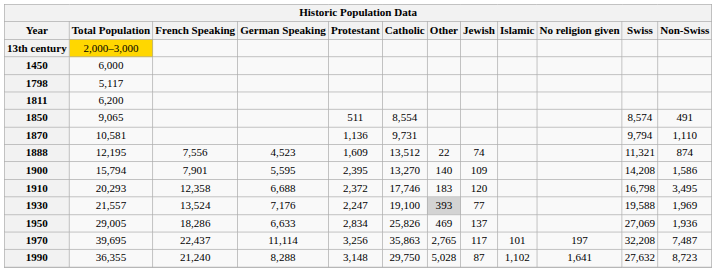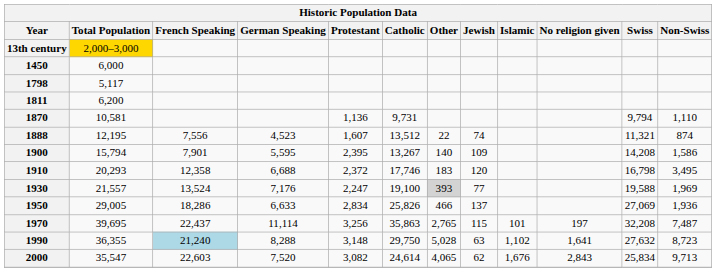- row: 1850 | 9,065 | 511 | 8,554 | 8,574 | 491
1888 | Protestant: 1,609 -> 1,607
1900 | Catholic: 13,270 -> 13,267
1950 | Other: 469 -> 466
1970 | Jewish: 117 -> 115
1990 | French Speaking: no background -> lightblue background
1990 | Jewish: 87 -> 63
+ row: 2000 | 35,547 | 22,603 | 7,520 | 3,082 | 24,614 | 4,065 | 62 | 1,676 | 2,843 | 25,834 | 9,713
